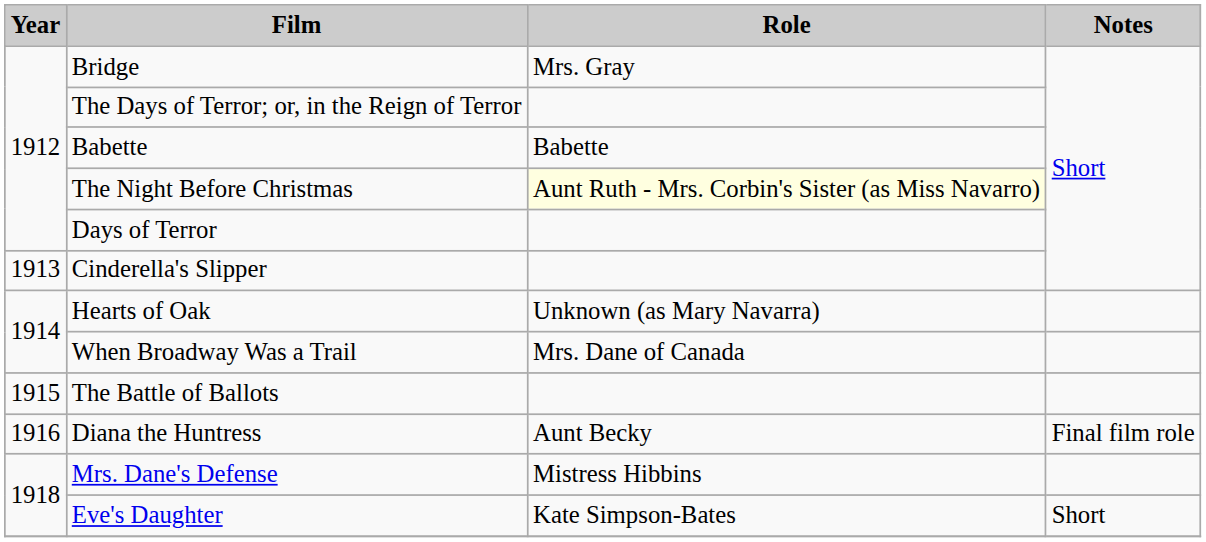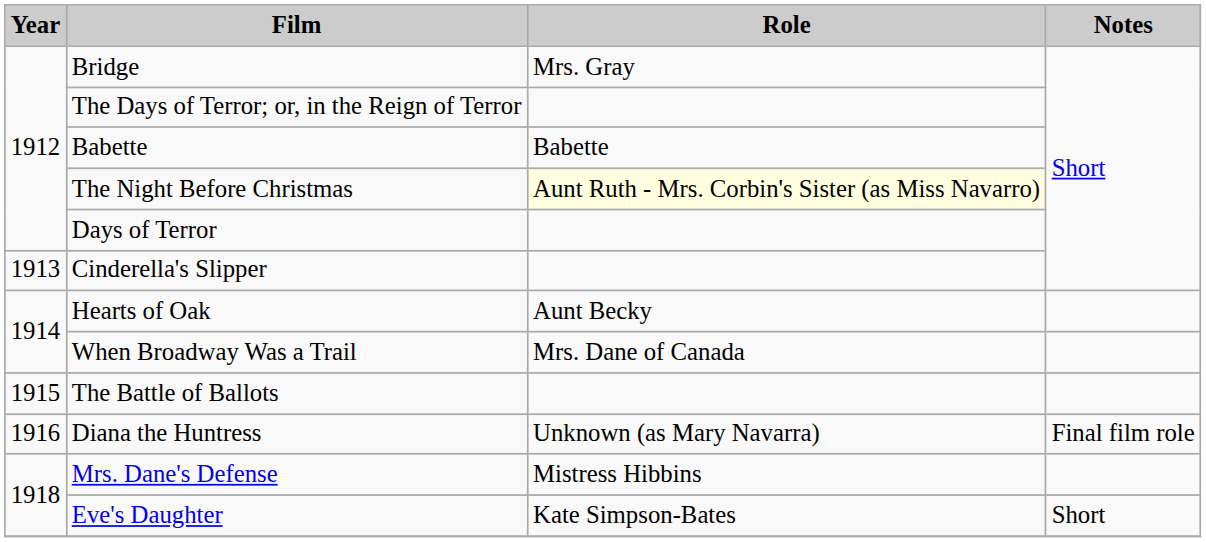Hearts of Oak | Role: Unknown (as Mary Navarra) -> Aunt Becky
Diana the Huntress | Role: Aunt Becky -> Unknown (as Mary Navarra)
